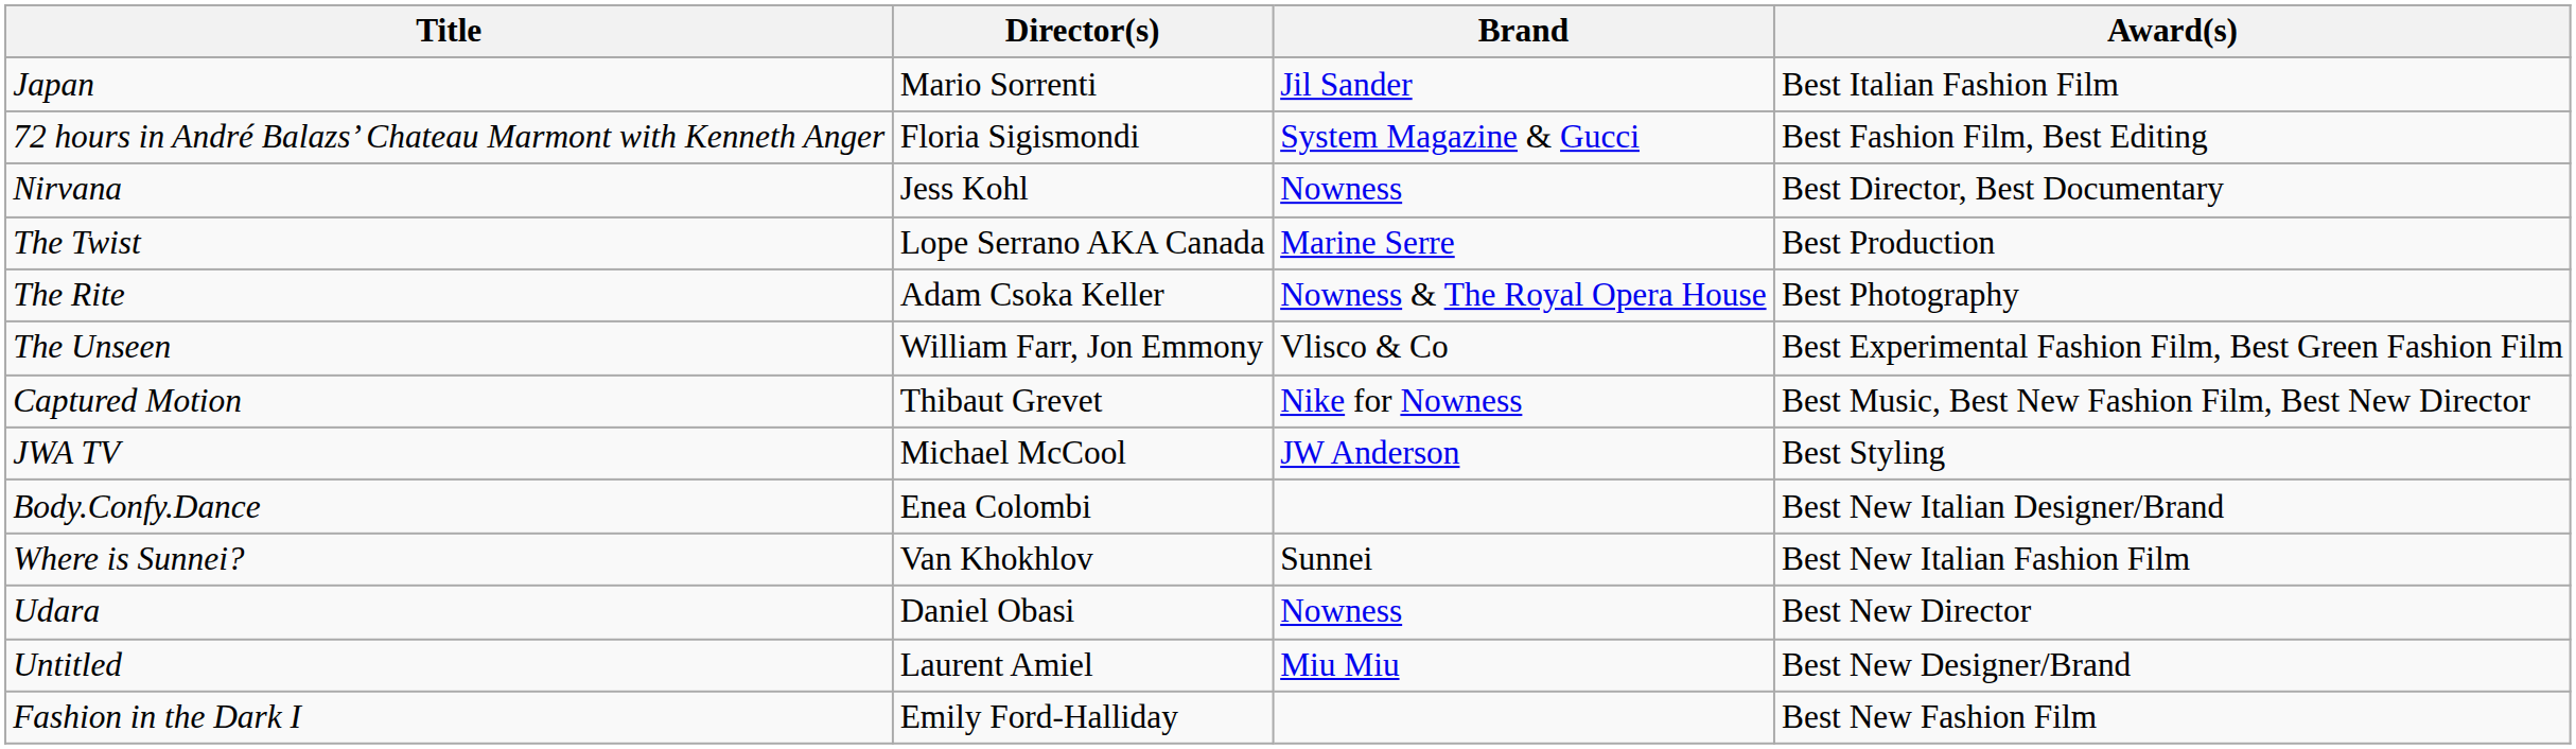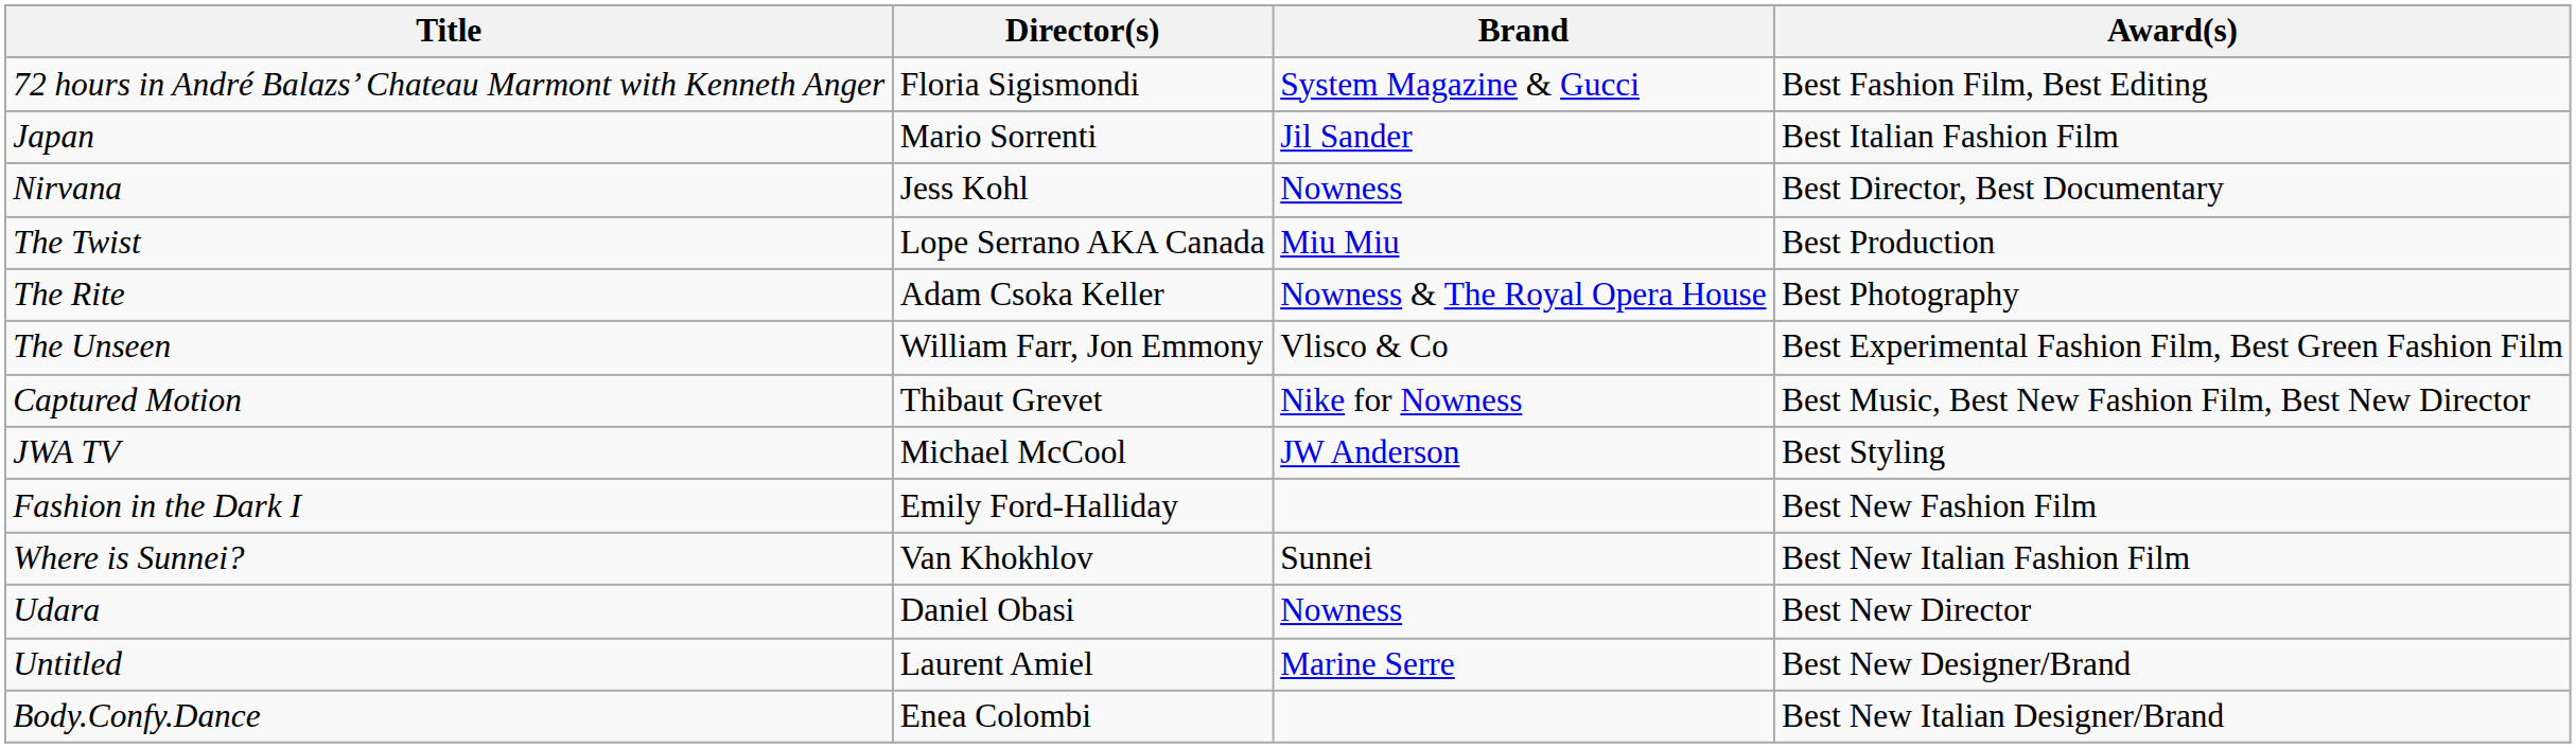rows swapped: 72 hours in André Balazs’ Chateau Marmont with Kenneth Anger <-> Japan
The Twist | Brand: Marine Serre -> Miu Miu
rows swapped: Fashion in the Dark I <-> Body.Confy.Dance
Untitled | Brand: Miu Miu -> Marine Serre
